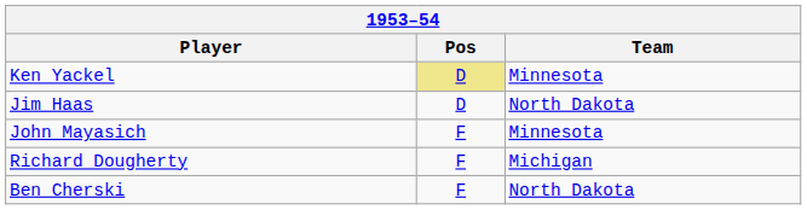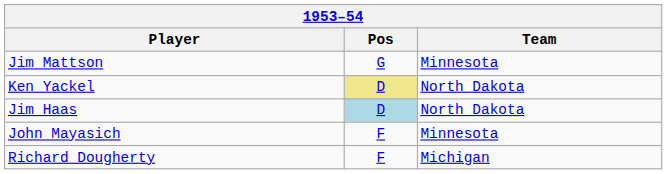+ row: Jim Mattson | G | Minnesota
Ken Yackel | Team: Minnesota -> North Dakota
Jim Haas | Pos: no background -> lightblue background
- row: Ben Cherski | F | North Dakota
